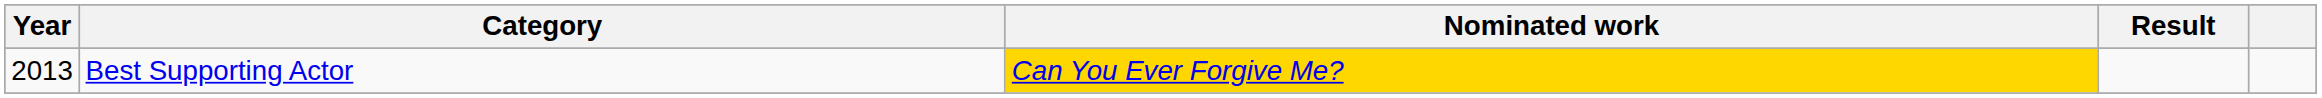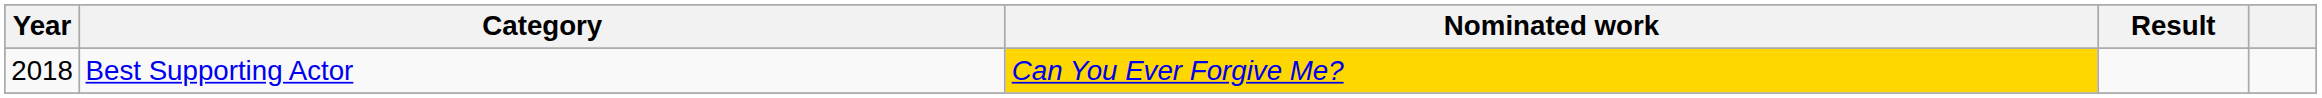Best Supporting Actor | Year: 2013 -> 2018
